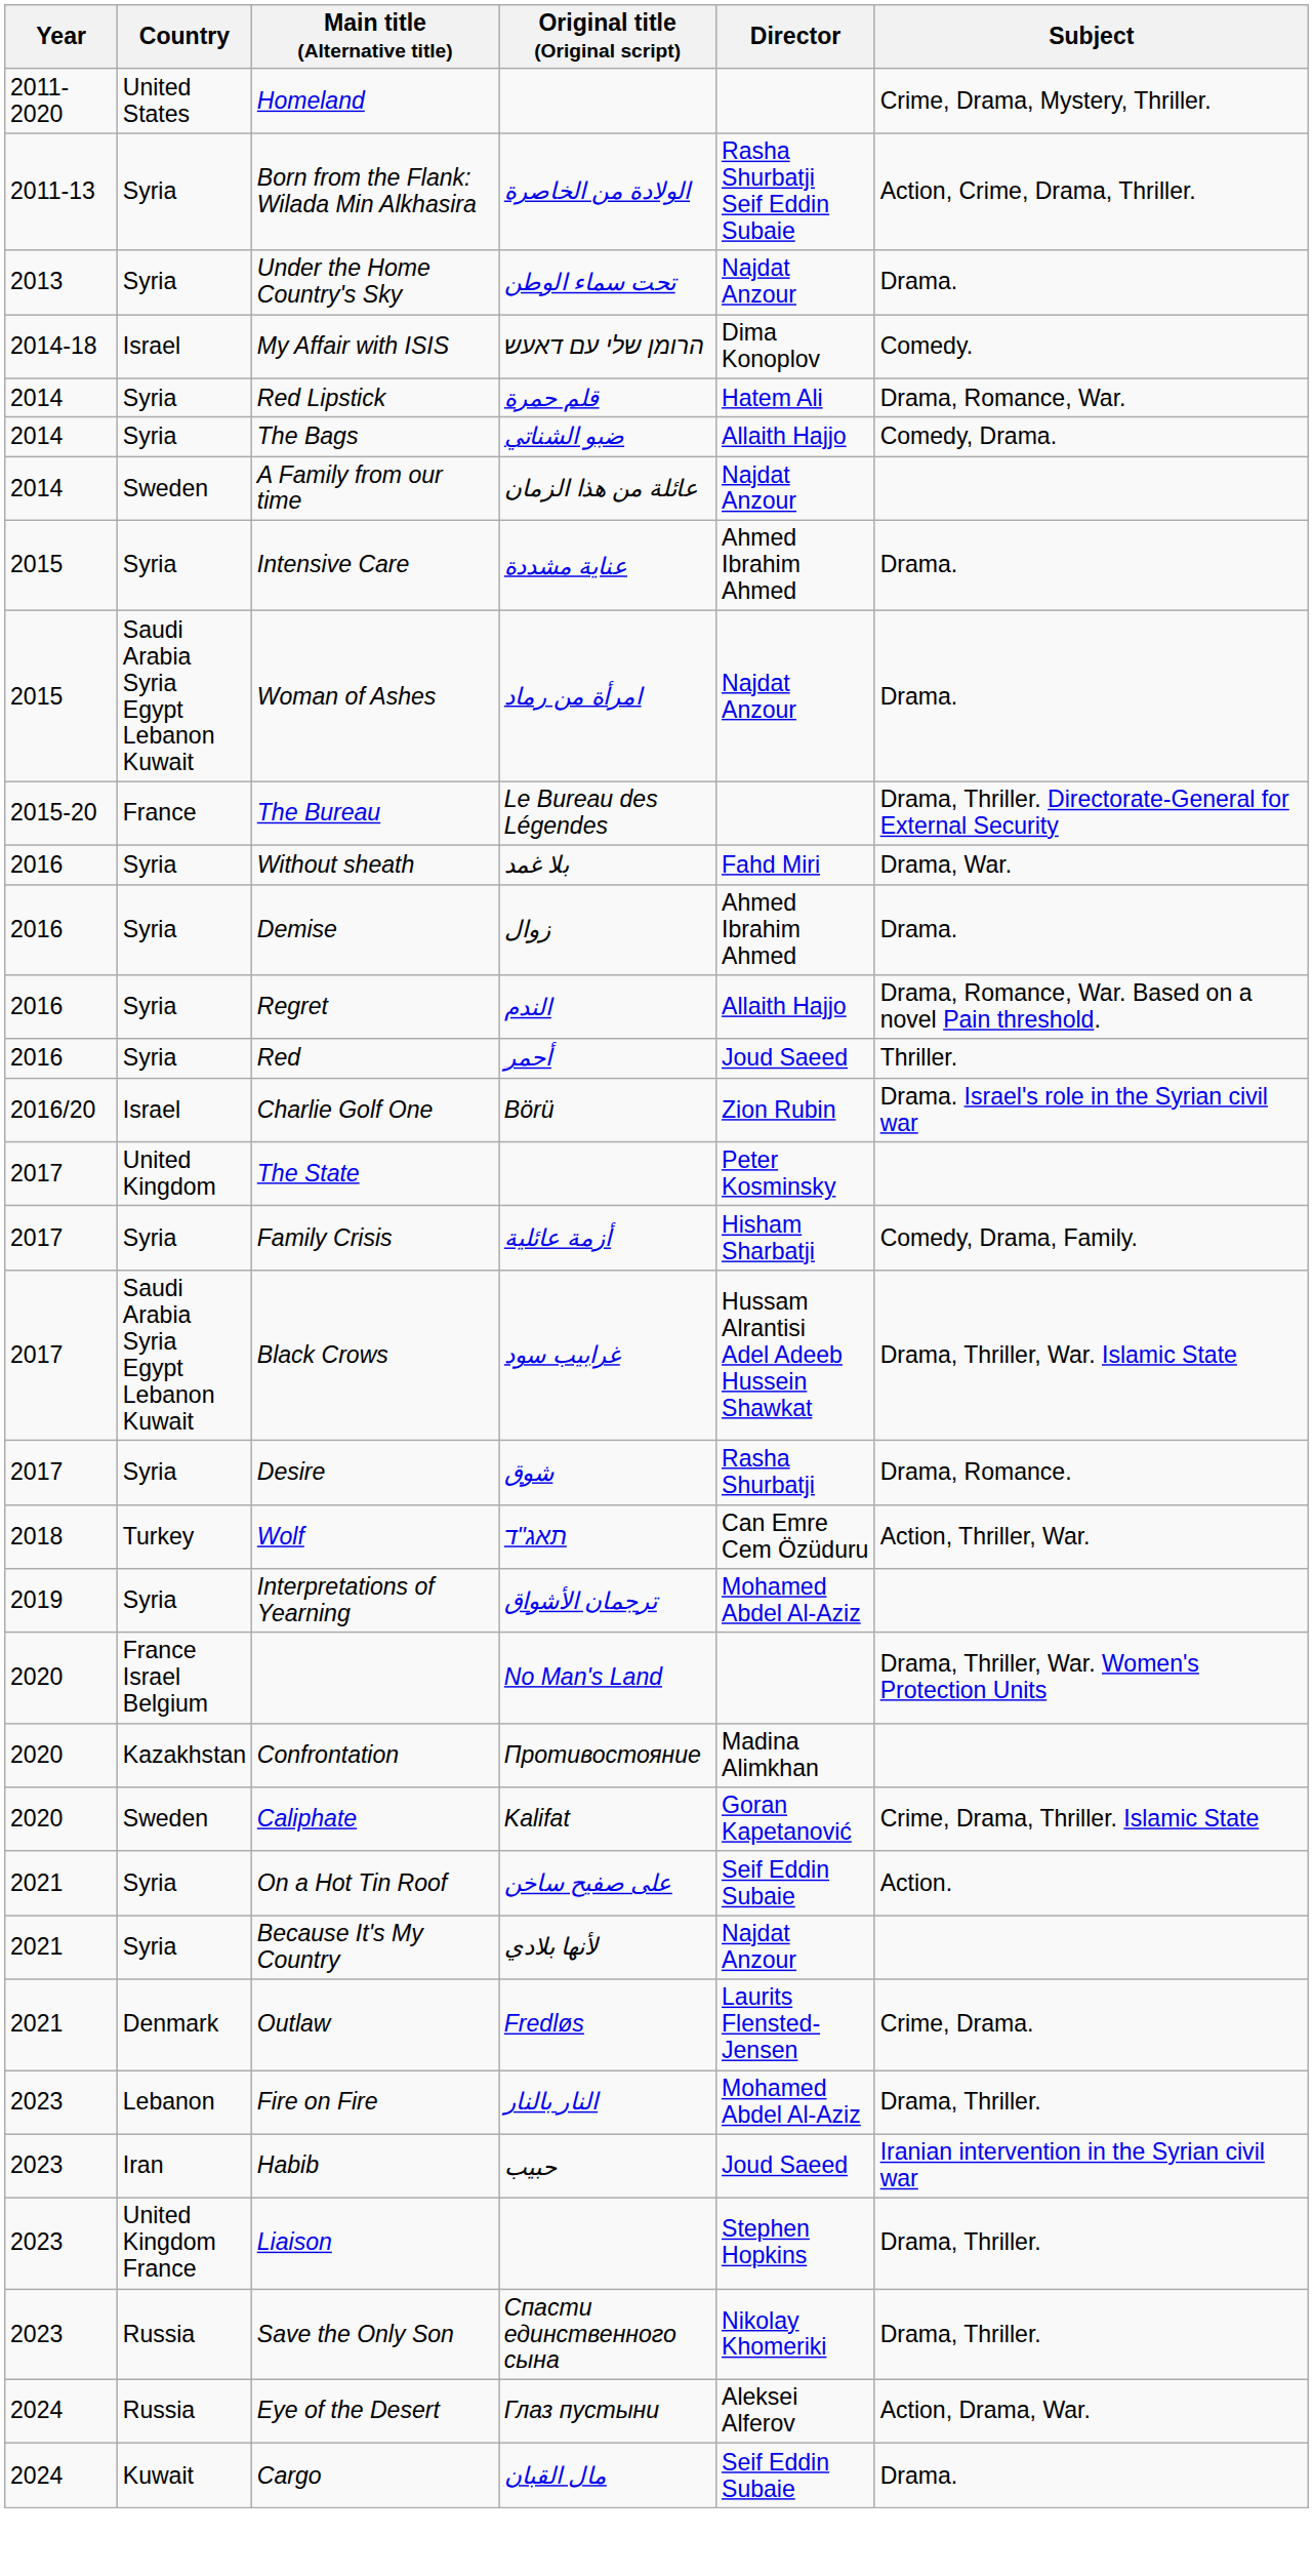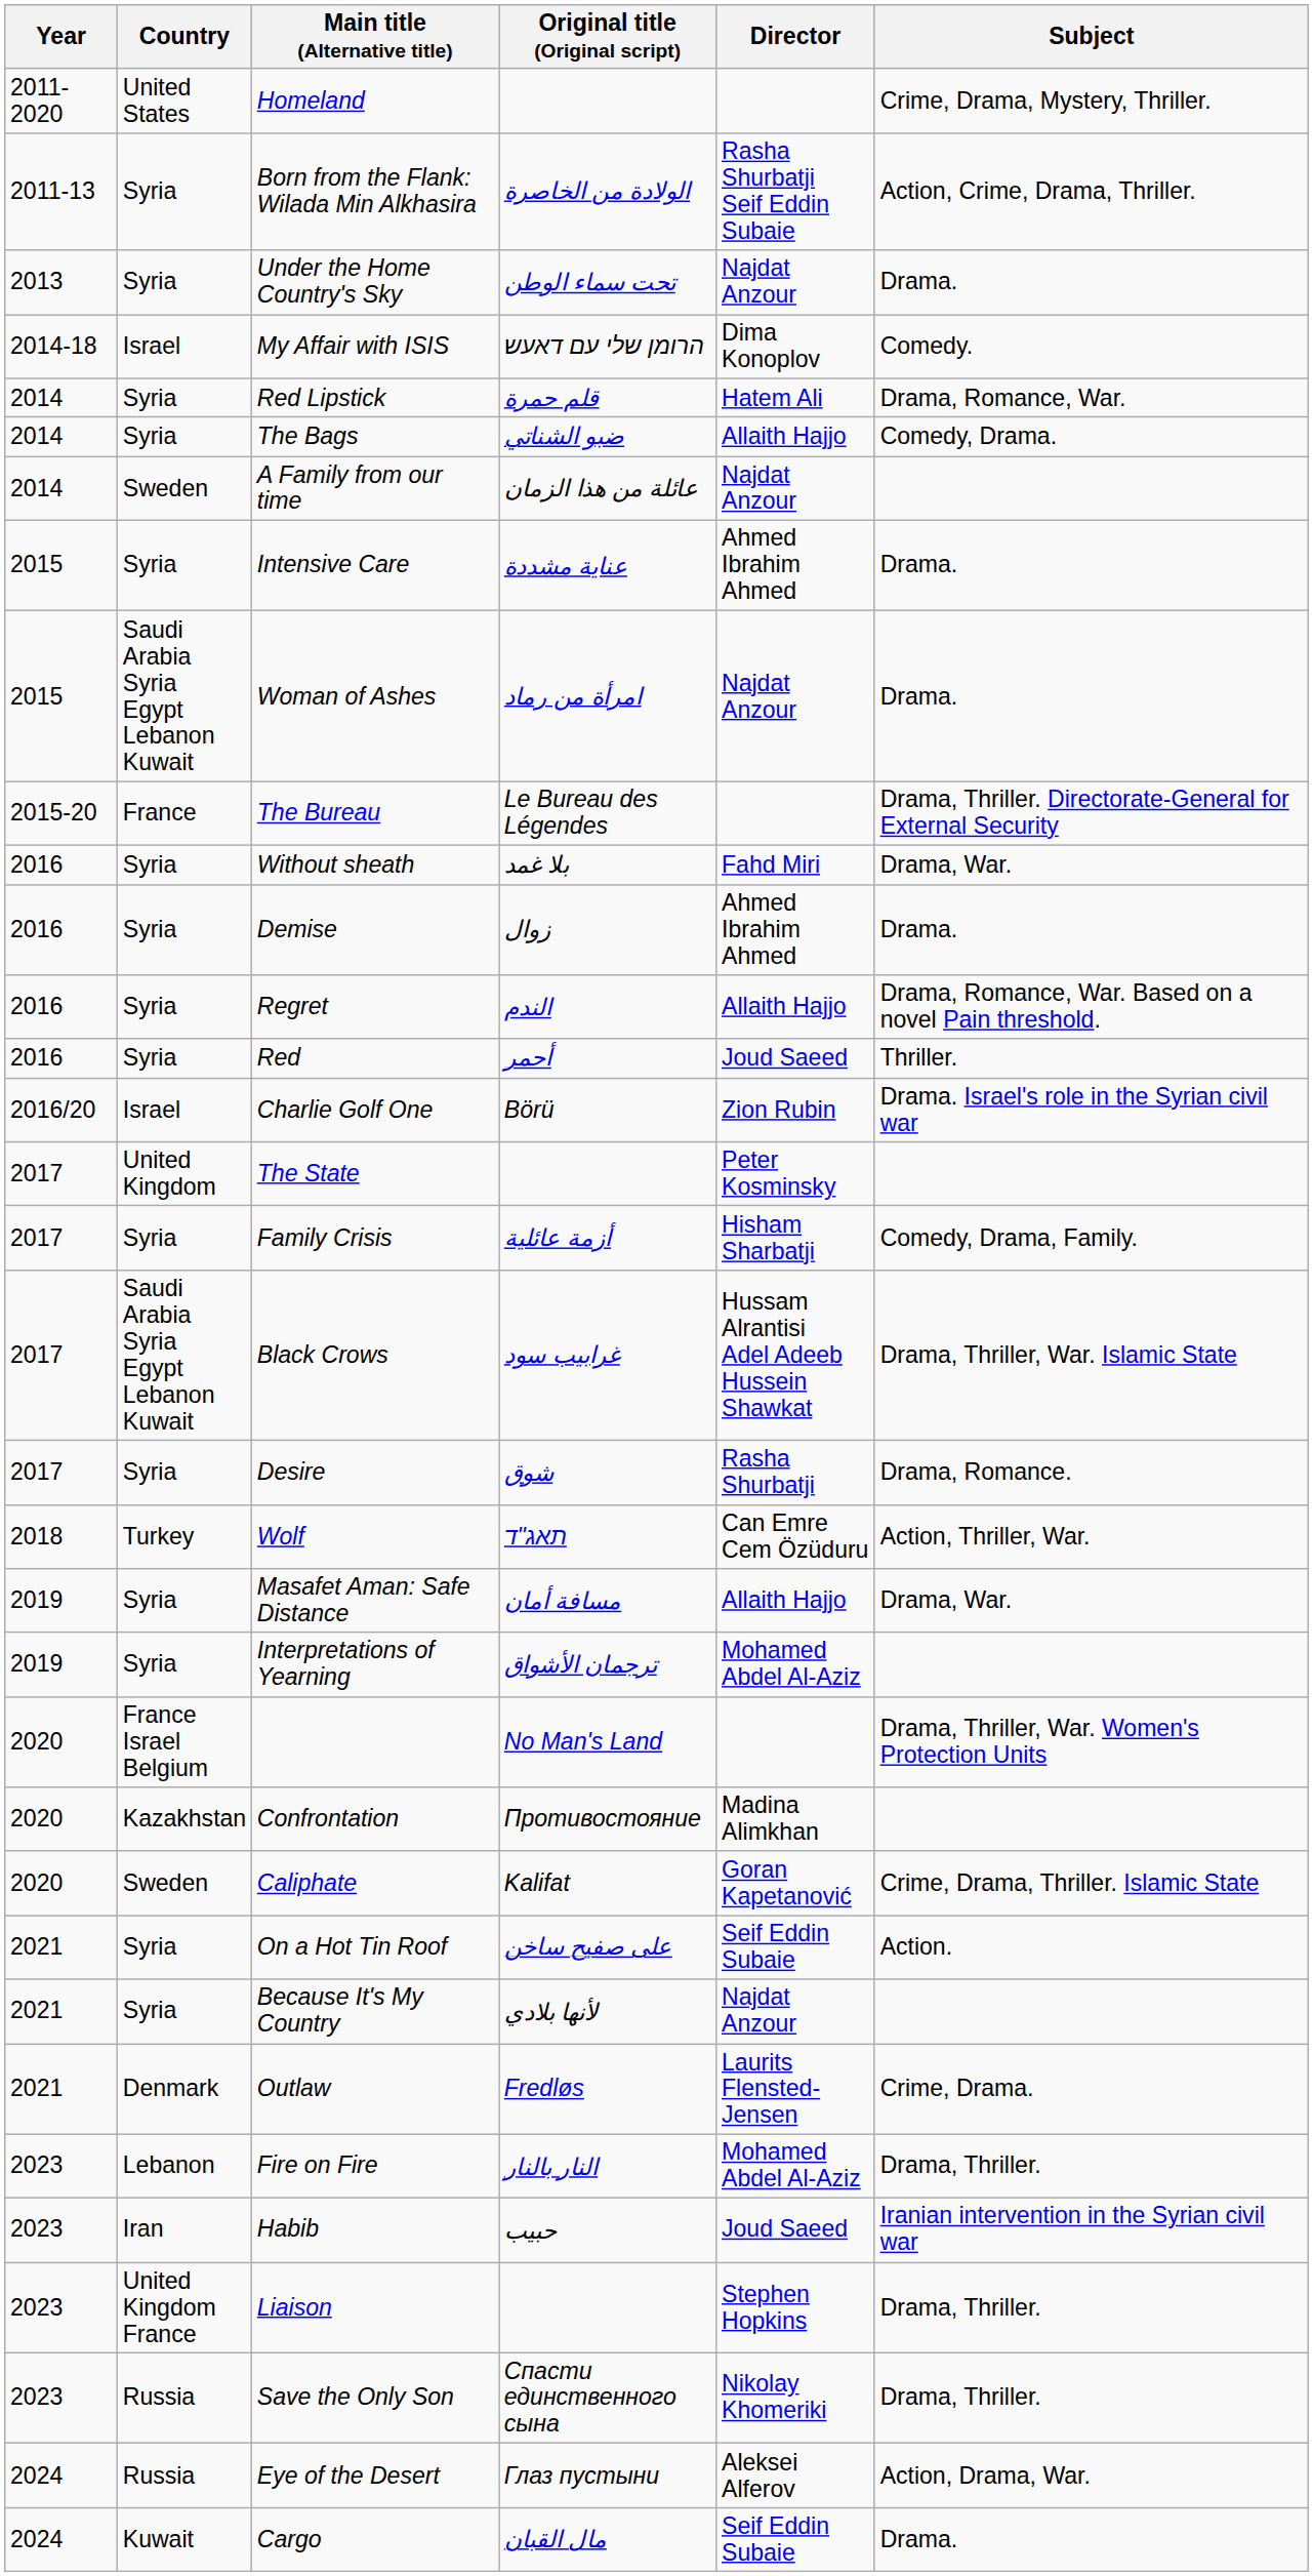+ row: 2019 | Syria | Masafet Aman: Safe Distance | مسافة أمان | Allaith Hajjo | Drama, War.
